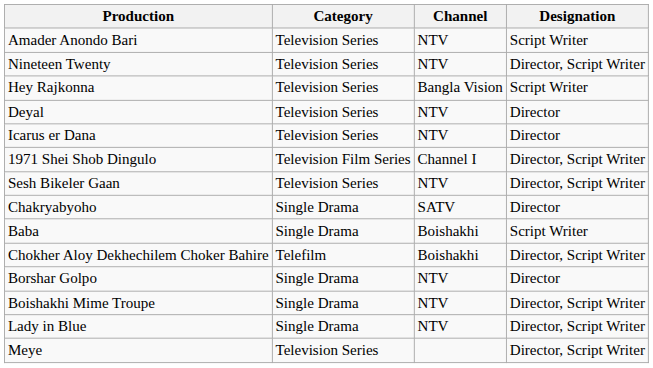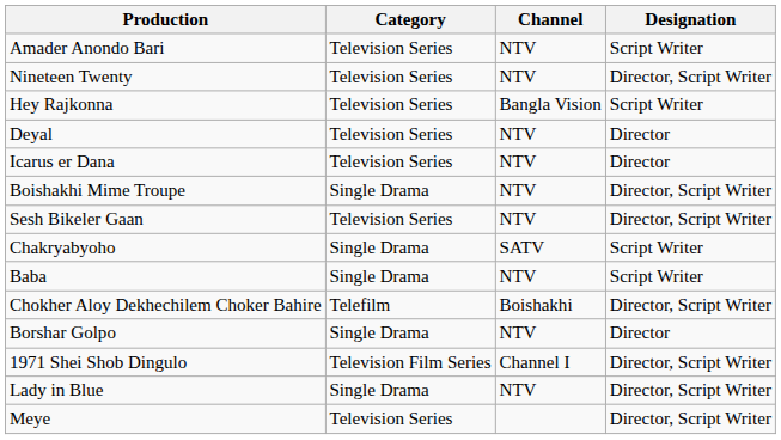rows swapped: 1971 Shei Shob Dingulo <-> Boishakhi Mime Troupe
Chakryabyoho | Designation: Director -> Script Writer
Baba | Channel: Boishakhi -> NTV
